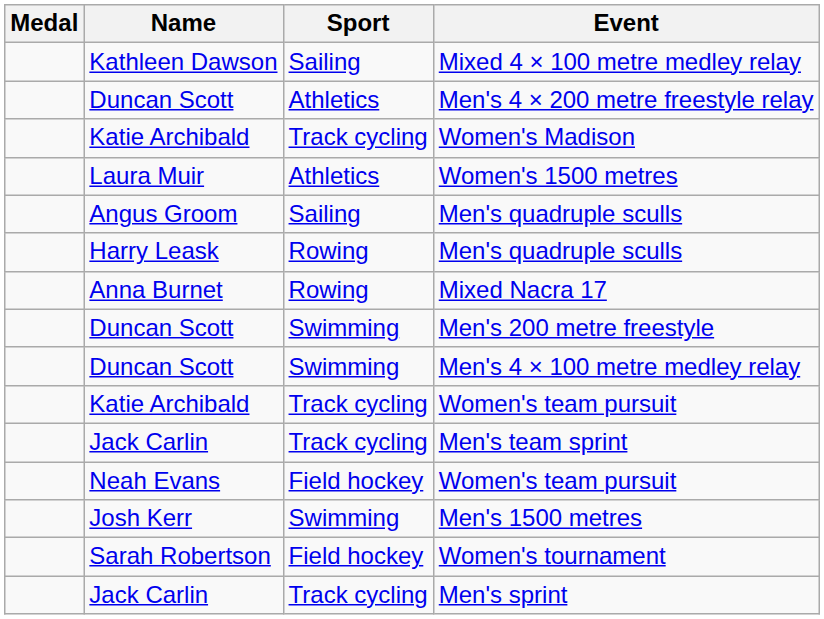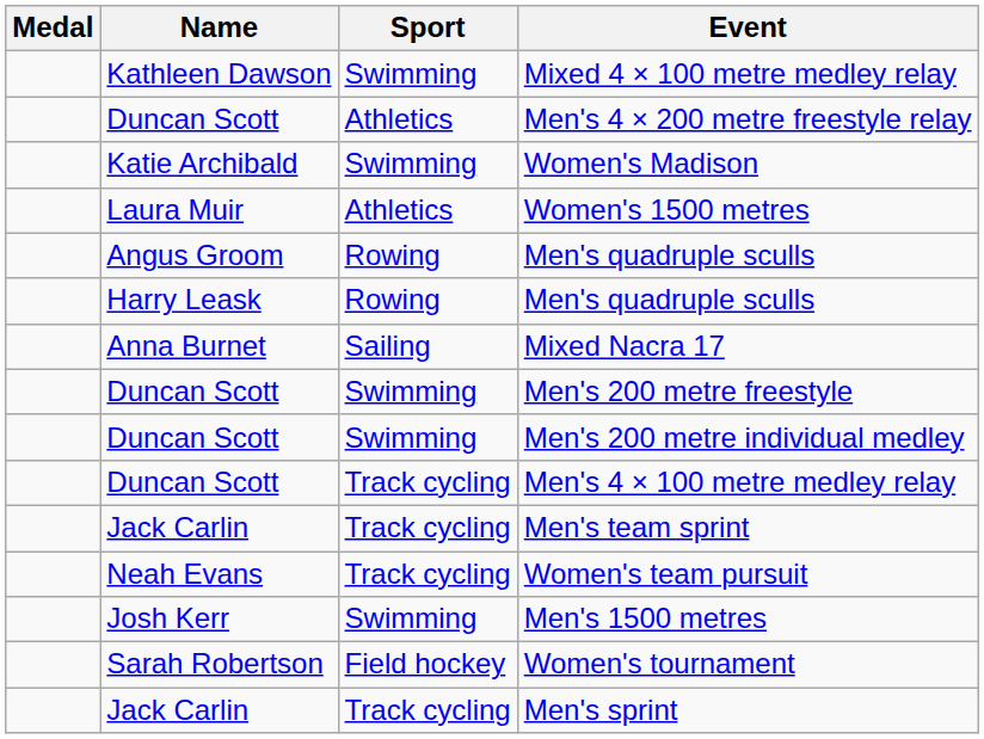Mixed 4 × 100 metre medley relay | Sport: Sailing -> Swimming
Women's Madison | Sport: Track cycling -> Swimming
Angus Groom / Men's quadruple sculls | Sport: Sailing -> Rowing
Mixed Nacra 17 | Sport: Rowing -> Sailing
+ row: Duncan Scott | Swimming | Men's 200 metre individual medley
Men's 4 × 100 metre medley relay | Sport: Swimming -> Track cycling
- row: Katie Archibald | Track cycling | Women's team pursuit
Neah Evans / Women's team pursuit | Sport: Field hockey -> Track cycling
